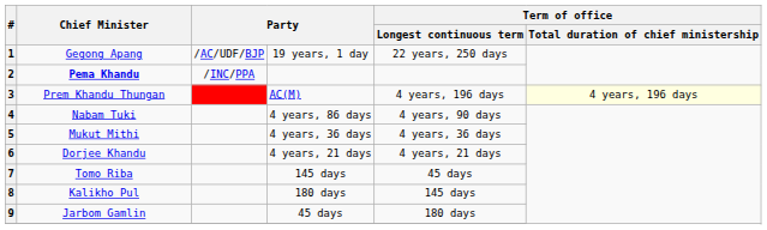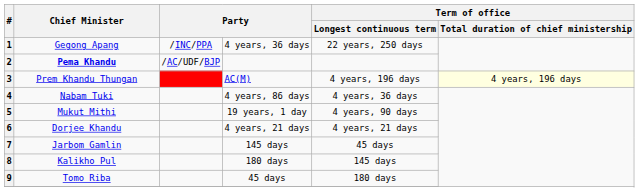1 | column 3: /AC/UDF/BJP -> /INC/PPA
1 | column 4: 19 years, 1 day -> 4 years, 36 days
2 | column 3: /INC/PPA -> /AC/UDF/BJP
4 | Term of office / Longest continuous term: 4 years, 90 days -> 4 years, 36 days
5 | column 4: 4 years, 36 days -> 19 years, 1 day
5 | Term of office / Longest continuous term: 4 years, 36 days -> 4 years, 90 days
7 | Chief Minister: Tomo Riba -> Jarbom Gamlin
9 | Chief Minister: Jarbom Gamlin -> Tomo Riba
